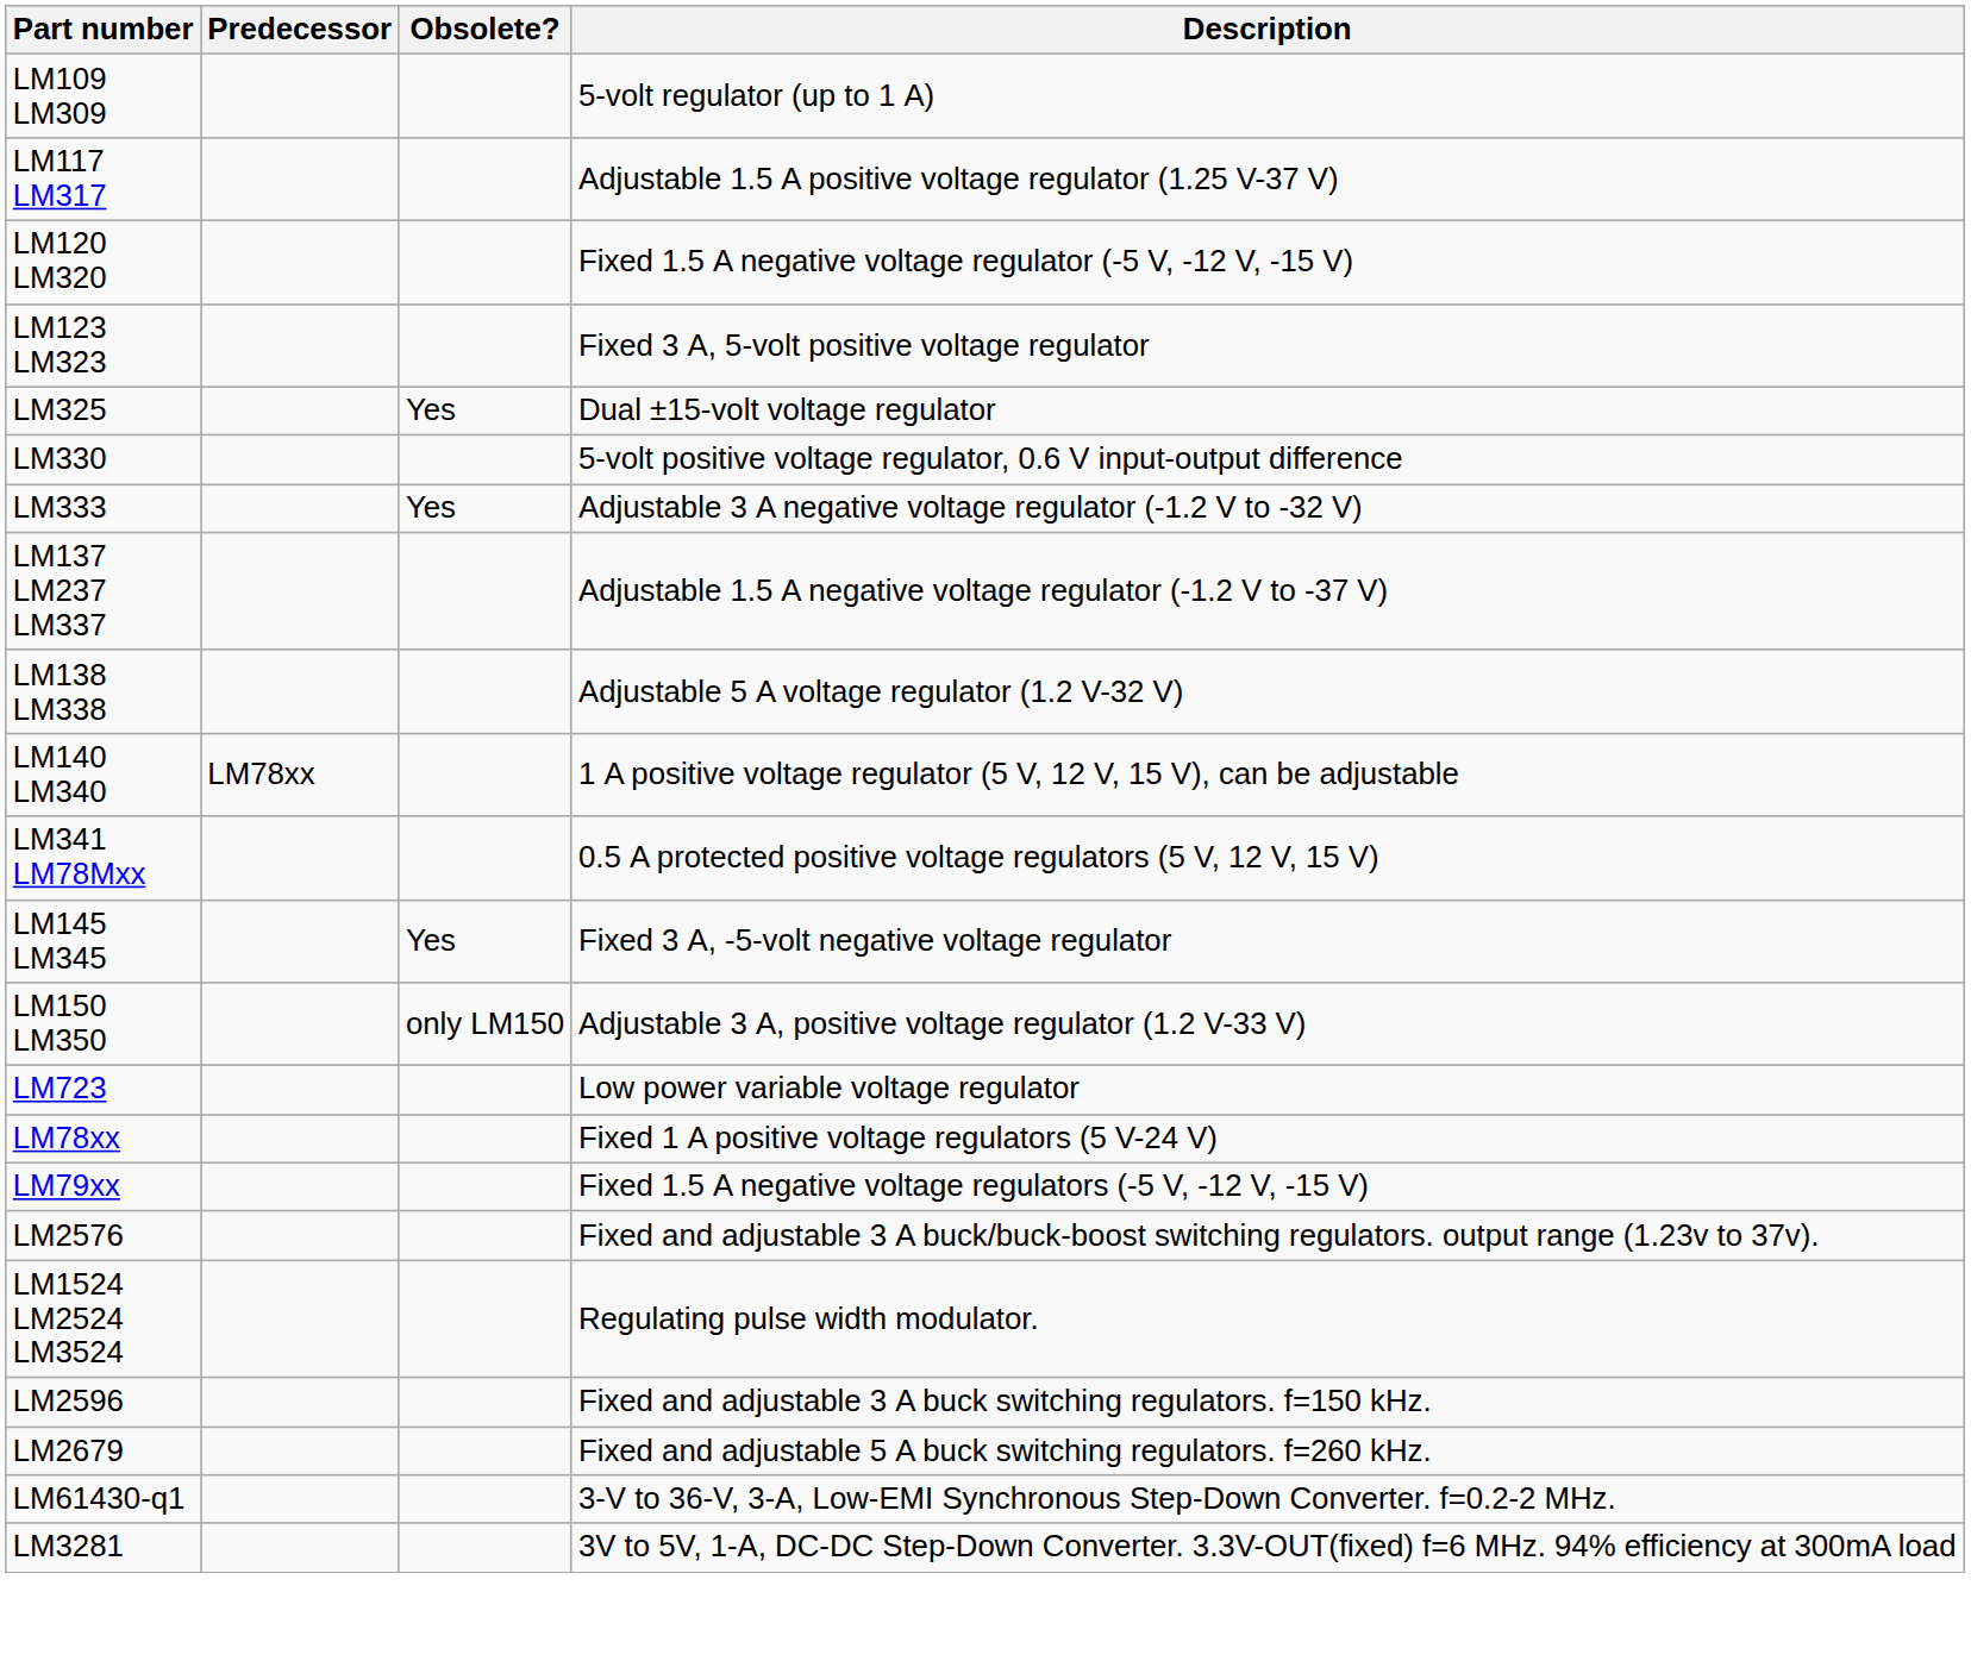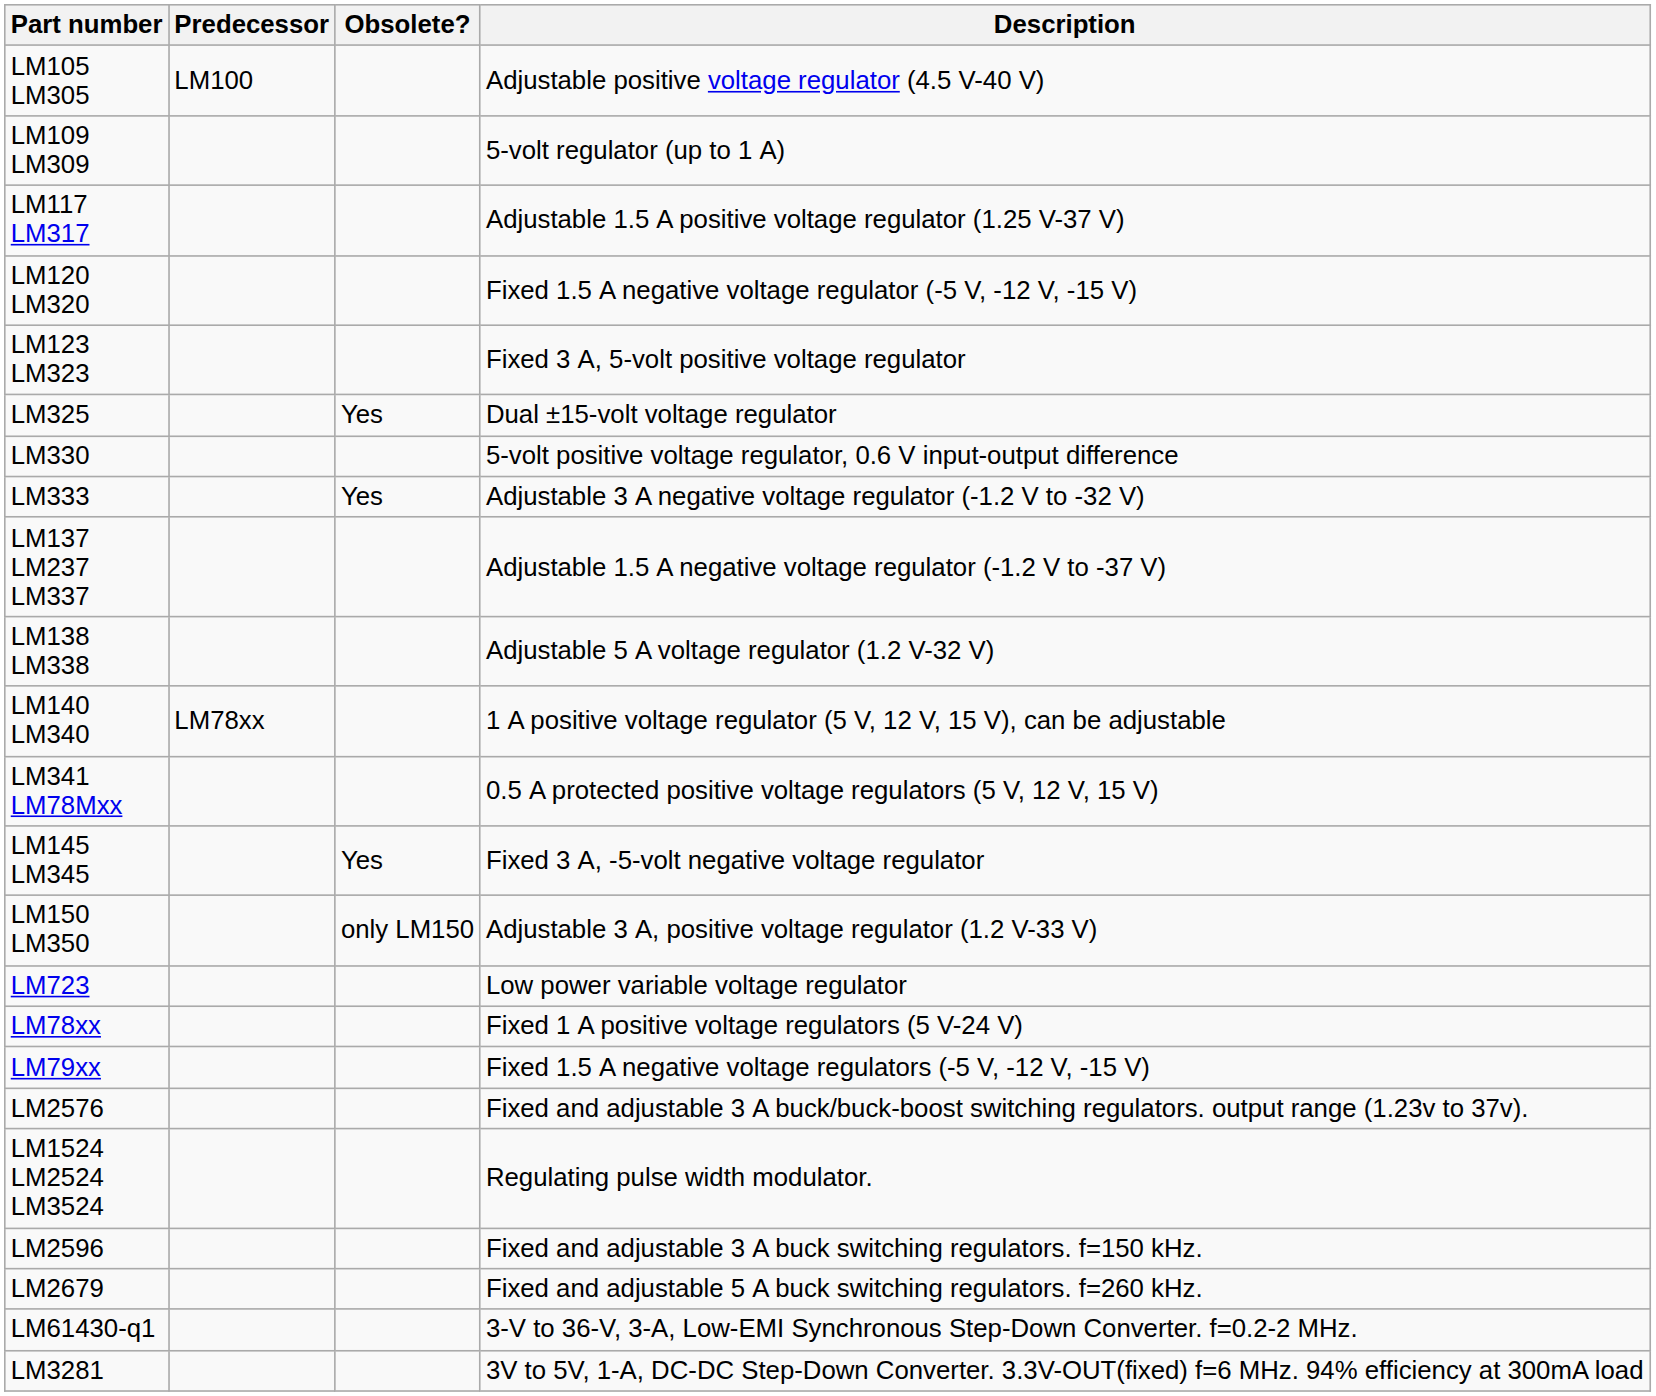+ row: LM105 LM305 | LM100 | Adjustable positive voltage regulator (4.5 V-40 V)
